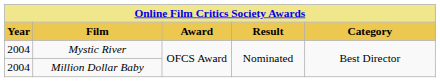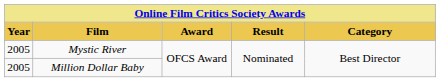Mystic River | Year: 2004 -> 2005
Million Dollar Baby | Year: 2004 -> 2005
